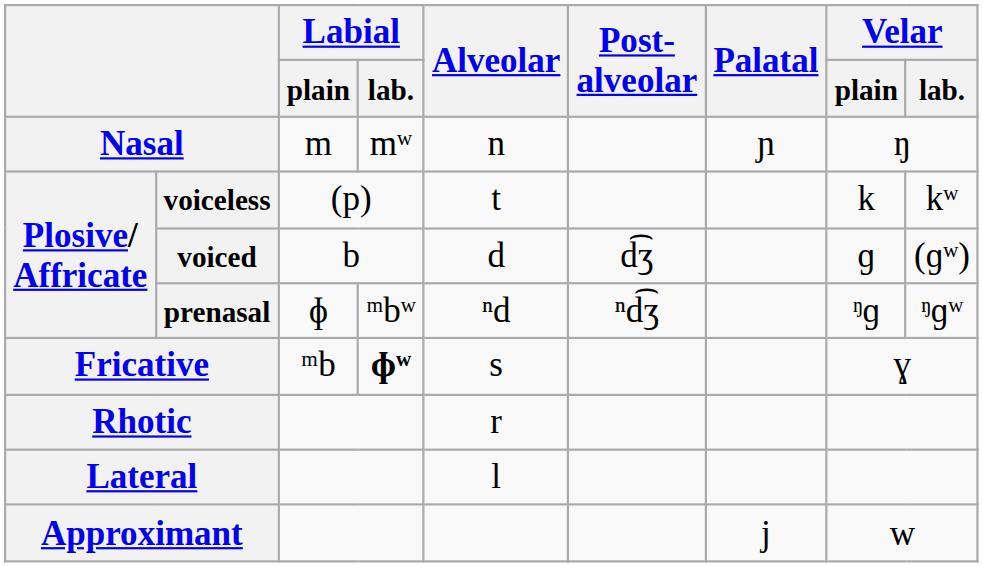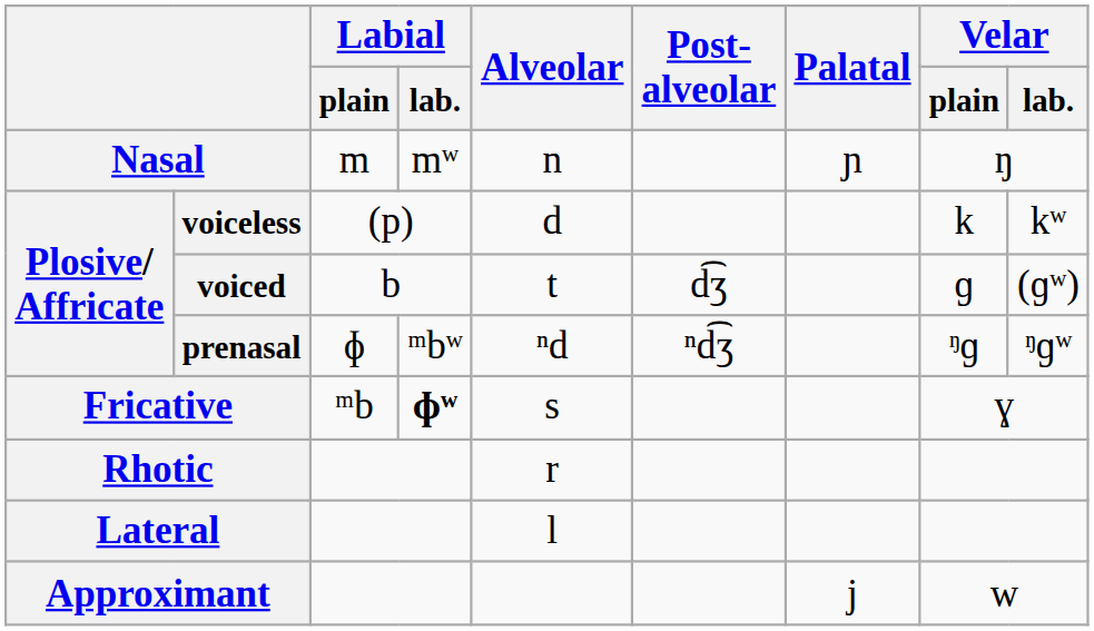voiceless | Alveolar: t -> d
voiced | Alveolar: d -> t
